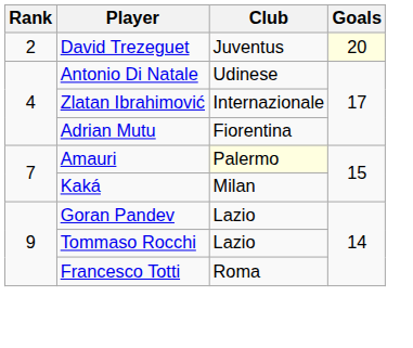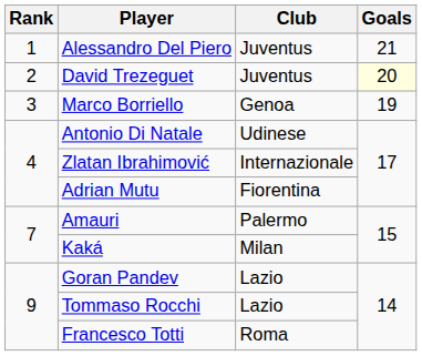+ row: 1 | Alessandro Del Piero | Juventus | 21
+ row: 3 | Marco Borriello | Genoa | 19
Amauri | Club: lightyellow background -> no background
